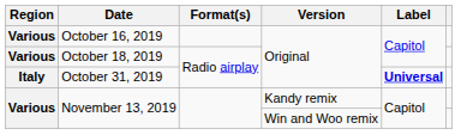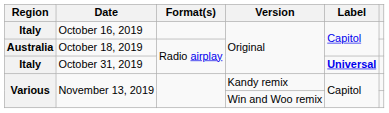October 16, 2019 | Region: Various -> Italy
October 18, 2019 | Region: Various -> Australia
